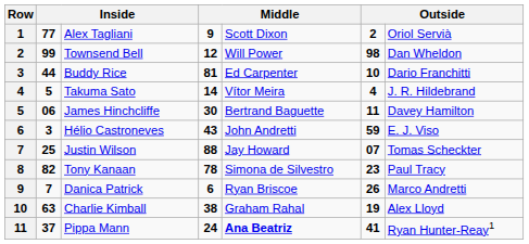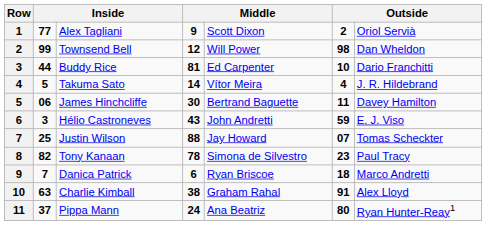Danica Patrick | column 6: 26 -> 18
Charlie Kimball | column 6: 19 -> 91
Pippa Mann | column 5: bold -> normal
Pippa Mann | column 6: 41 -> 80
